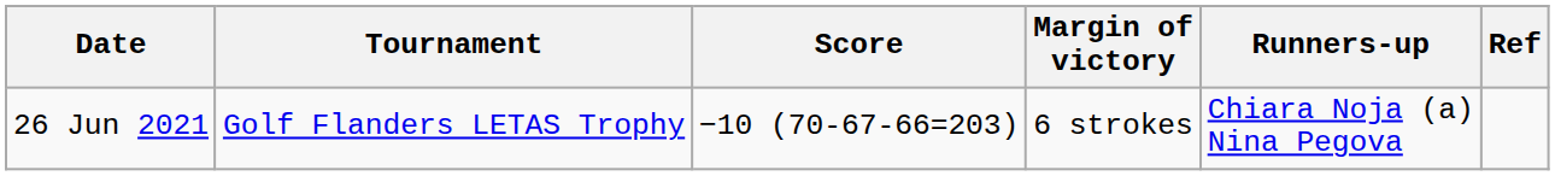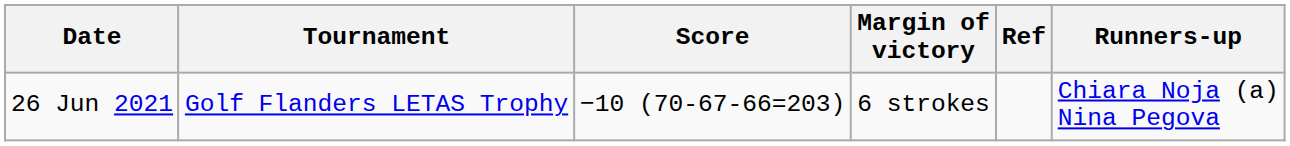columns swapped: Runners-up <-> Ref
